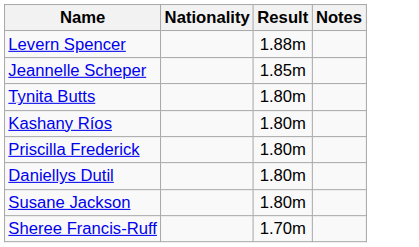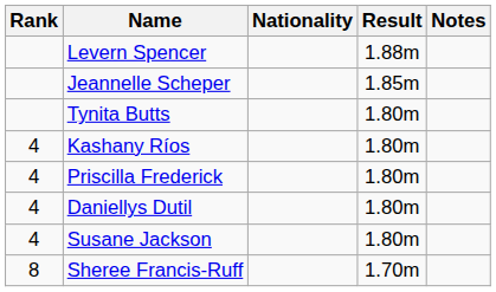+ column: Rank | 4 | 4 | 4 | 4 | 8
